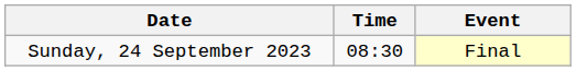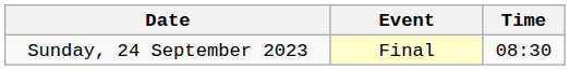columns swapped: Time <-> Event
